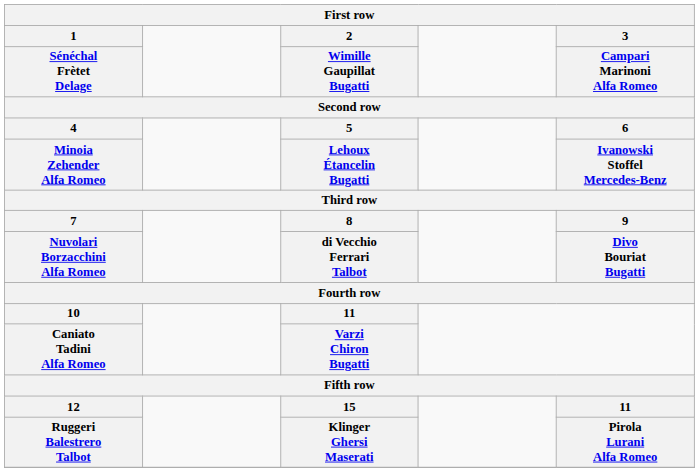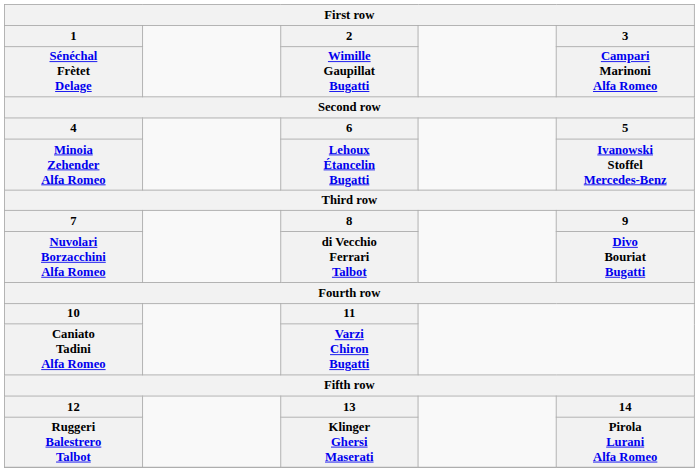4 | 2 / Wimille Gaupillat Bugatti: 5 -> 6
4 | 3 / Campari Marinoni Alfa Romeo: 6 -> 5
12 | 2 / Wimille Gaupillat Bugatti: 15 -> 13
12 | 3 / Campari Marinoni Alfa Romeo: 11 -> 14
